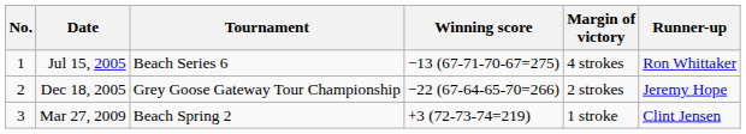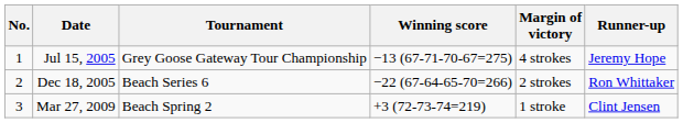Jul 15, 2005 | Tournament: Beach Series 6 -> Grey Goose Gateway Tour Championship
Jul 15, 2005 | Runner-up: Ron Whittaker -> Jeremy Hope
Dec 18, 2005 | Tournament: Grey Goose Gateway Tour Championship -> Beach Series 6
Dec 18, 2005 | Runner-up: Jeremy Hope -> Ron Whittaker
